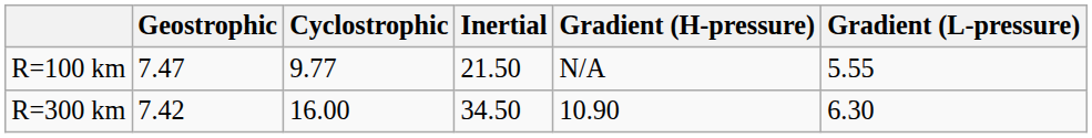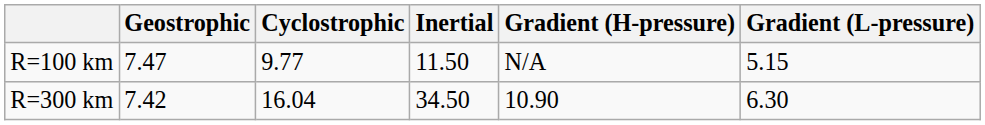R=100 km | Inertial: 21.50 -> 11.50
R=100 km | Gradient (L-pressure): 5.55 -> 5.15
R=300 km | Cyclostrophic: 16.00 -> 16.04
